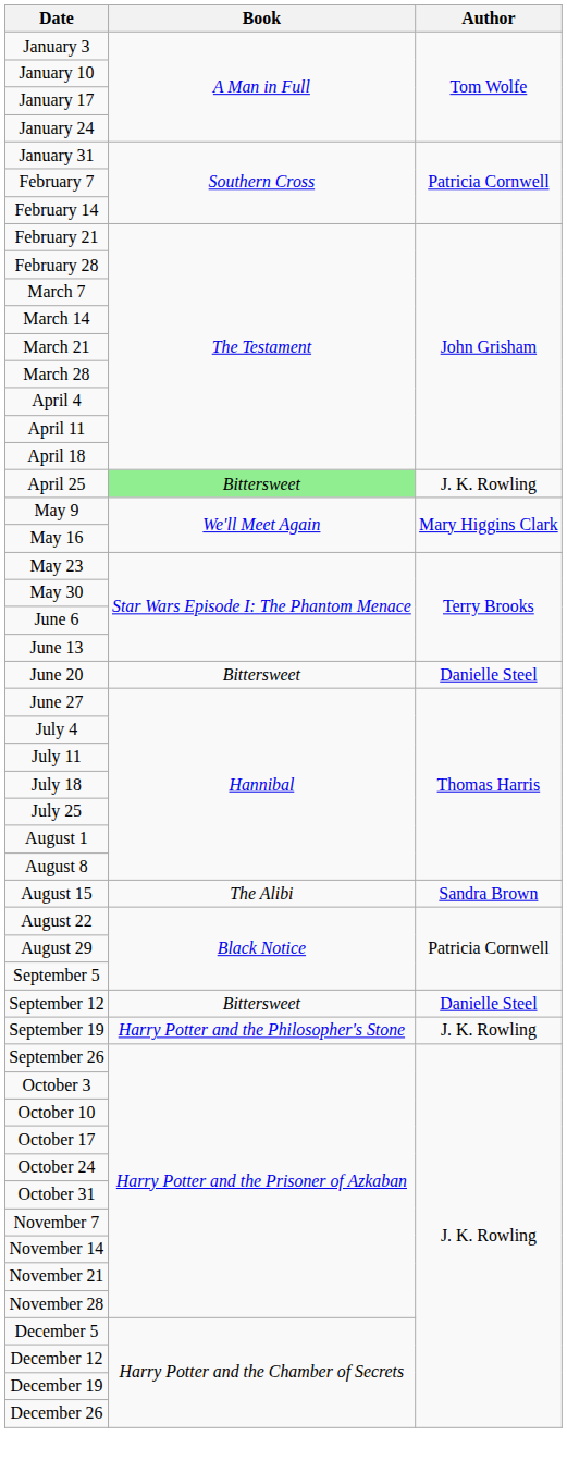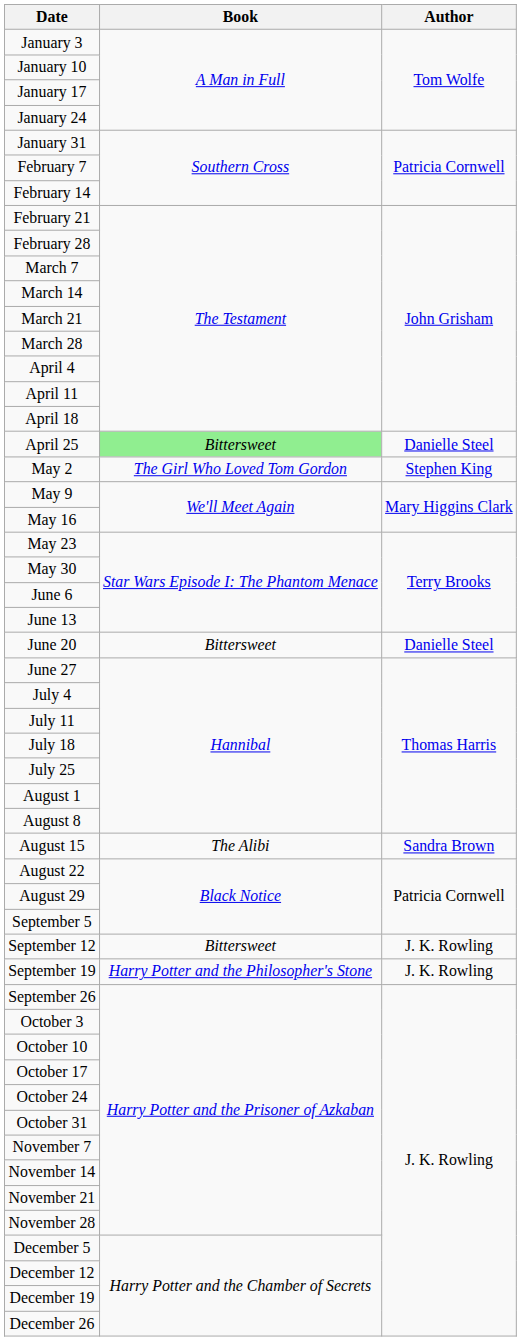April 25 | Author: J. K. Rowling -> Danielle Steel
+ row: May 2 | The Girl Who Loved Tom Gordon | Stephen King
September 12 | Author: Danielle Steel -> J. K. Rowling
